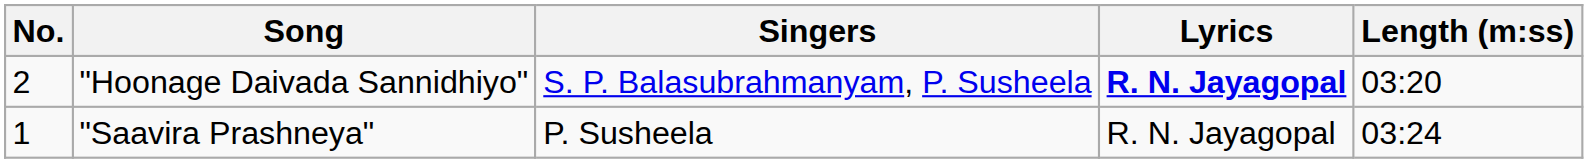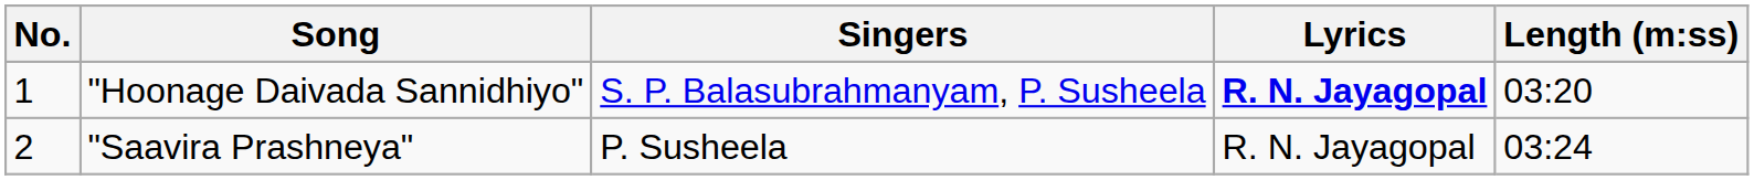"Hoonage Daivada Sannidhiyo" | No.: 2 -> 1
"Saavira Prashneya" | No.: 1 -> 2
